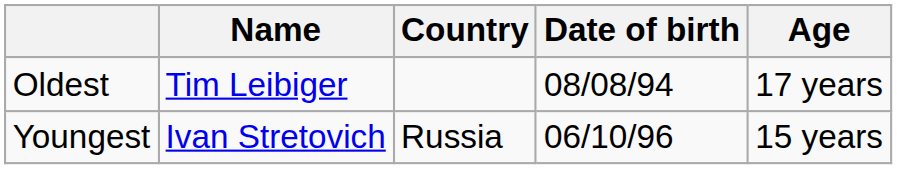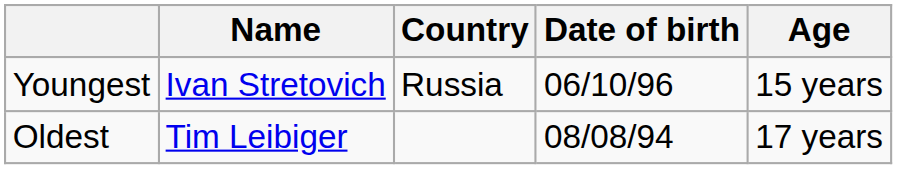rows swapped: Youngest <-> Oldest
